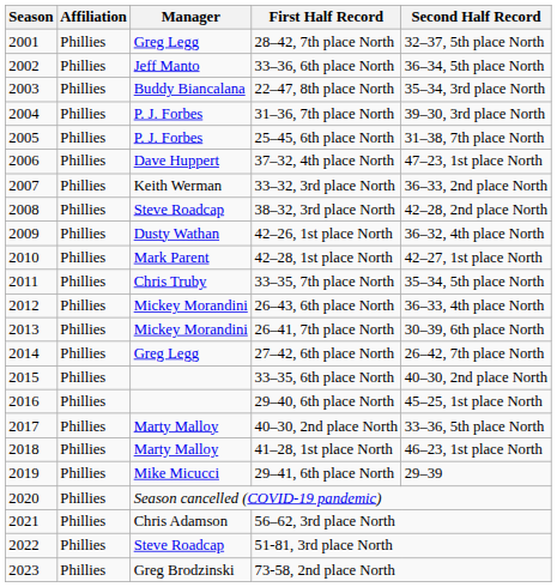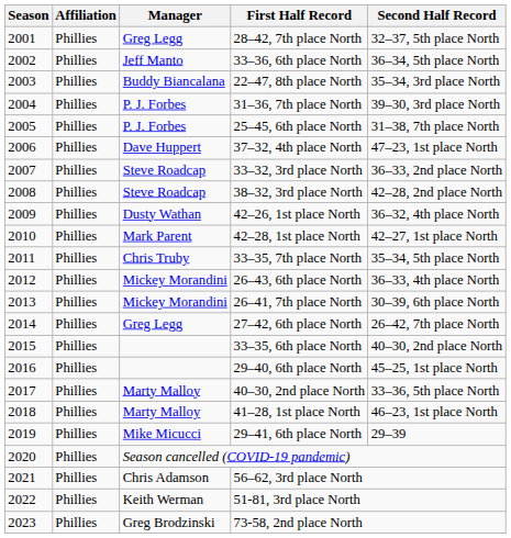33–32, 3rd place North | Manager: Keith Werman -> Steve Roadcap
51-81, 3rd place North | Manager: Steve Roadcap -> Keith Werman
